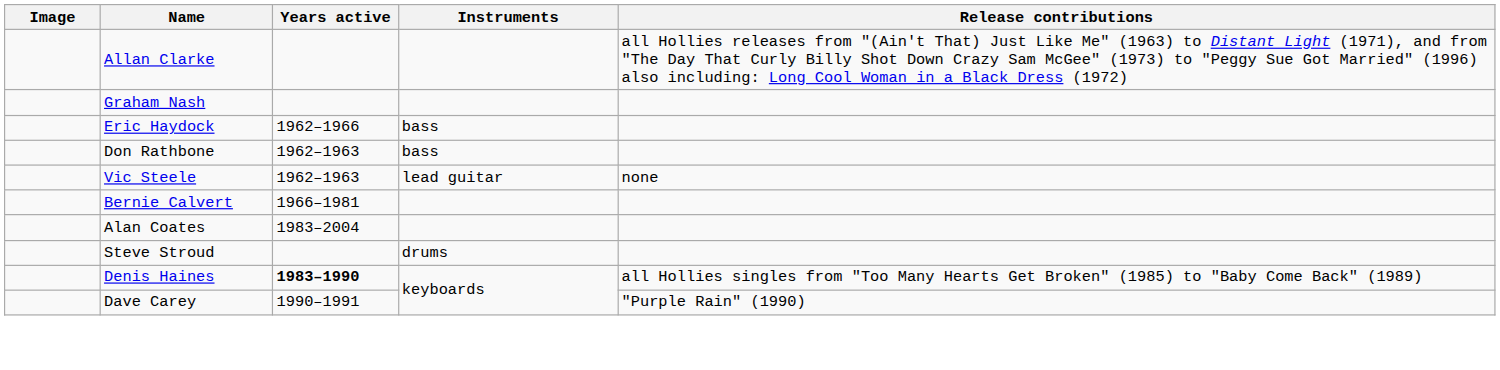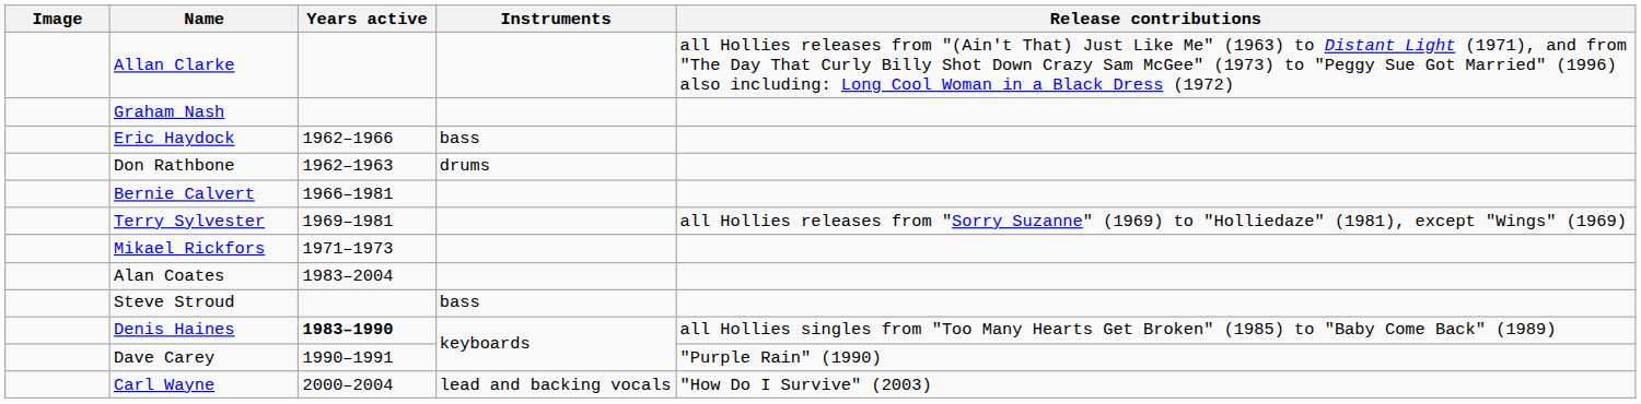Don Rathbone | Instruments: bass -> drums
- row: Vic Steele | 1962–1963 | lead guitar | none
+ row: Terry Sylvester | 1969–1981 | all Hollies releases from "Sorry Suzanne" (1969) to "Holliedaze" (1981), except "Wings" (1969)
+ row: Mikael Rickfors | 1971–1973
Steve Stroud | Instruments: drums -> bass
+ row: Carl Wayne | 2000–2004 | lead and backing vocals | "How Do I Survive" (2003)
